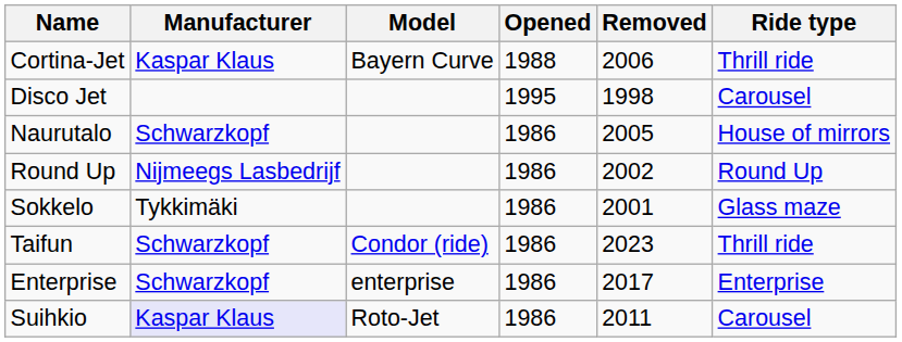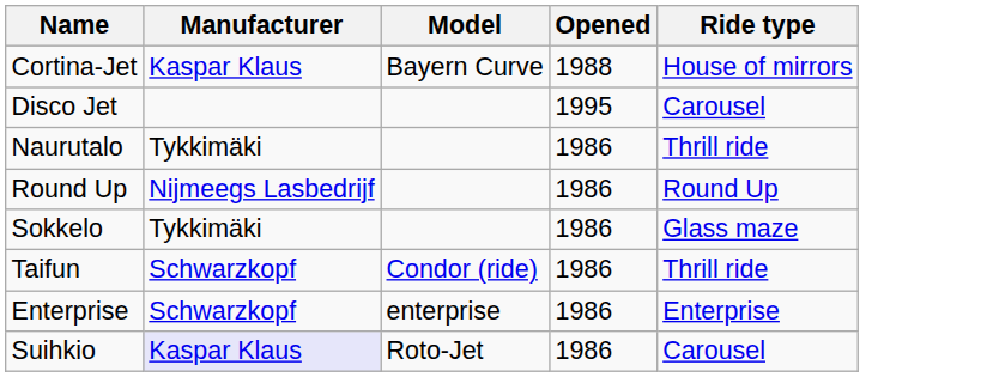- column: Removed | 2006 | 1998 | 2005 | 2002 | 2001 | 2023 | 2017 | 2011
Cortina-Jet | Ride type: Thrill ride -> House of mirrors
Naurutalo | Manufacturer: Schwarzkopf -> Tykkimäki
Naurutalo | Ride type: House of mirrors -> Thrill ride
